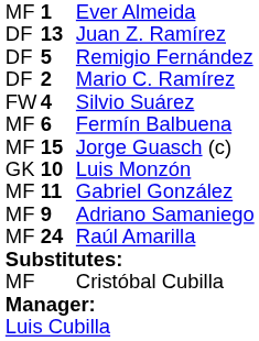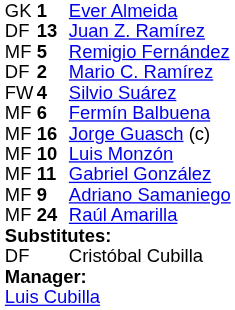Ever Almeida | column 1: MF -> GK
Remigio Fernández | column 1: DF -> MF
Jorge Guasch (c) | column 2: 15 -> 16
Luis Monzón | column 1: GK -> MF
Cristóbal Cubilla | column 1: MF -> DF
